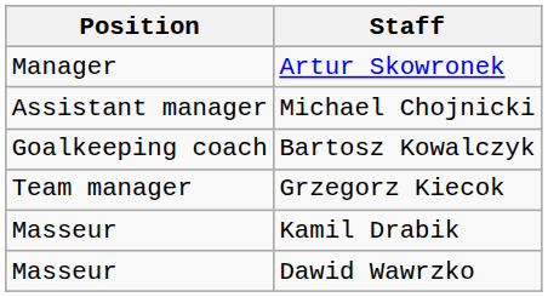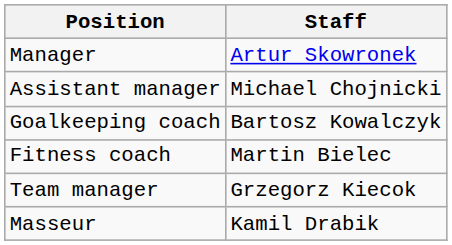+ row: Fitness coach | Martin Bielec
- row: Masseur | Dawid Wawrzko
